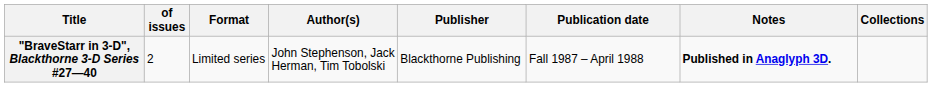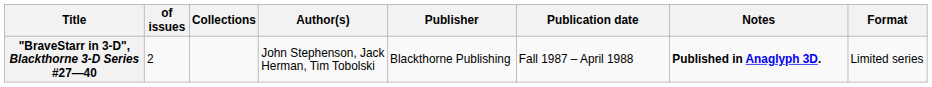columns swapped: Format <-> Collections
